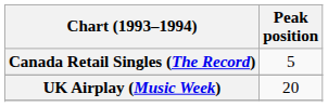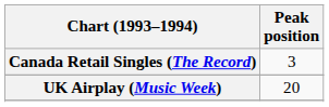Canada Retail Singles (The Record) | Peak position: 5 -> 3
